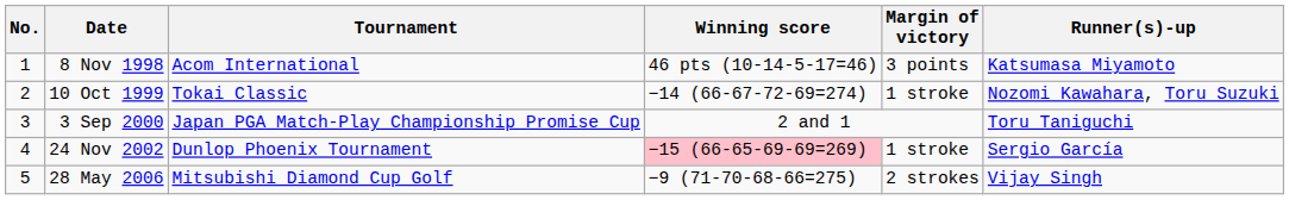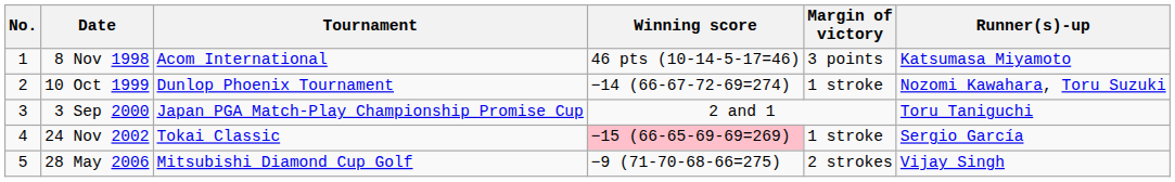10 Oct 1999 | Tournament: Tokai Classic -> Dunlop Phoenix Tournament
24 Nov 2002 | Tournament: Dunlop Phoenix Tournament -> Tokai Classic
